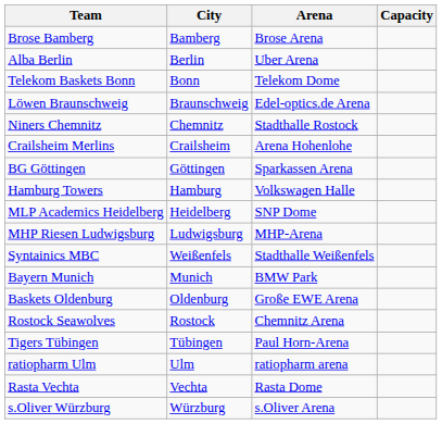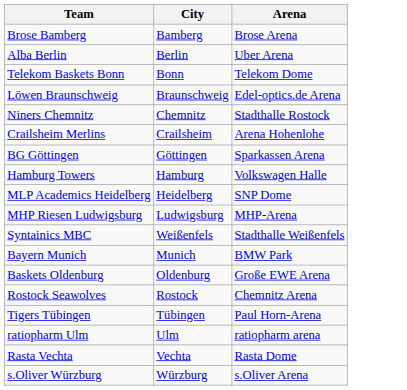- column: Capacity
